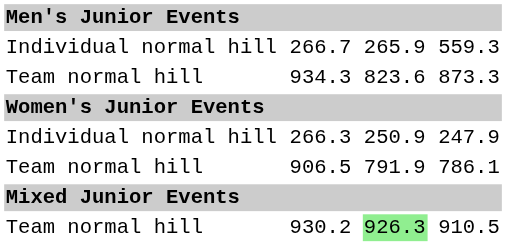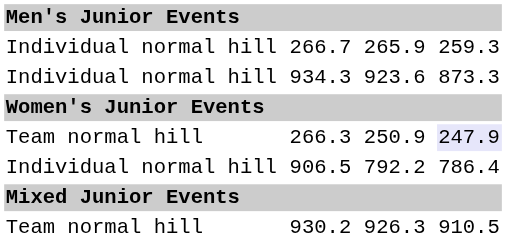266.7 | column 7: 559.3 -> 259.3
934.3 | column 1: Team normal hill -> Individual normal hill
934.3 | column 5: 823.6 -> 923.6
266.3 | column 1: Individual normal hill -> Team normal hill
266.3 | column 7: no background -> lavender background
906.5 | column 1: Team normal hill -> Individual normal hill
906.5 | column 5: 791.9 -> 792.2
906.5 | column 7: 786.1 -> 786.4
930.2 | column 5: lightgreen background -> no background
